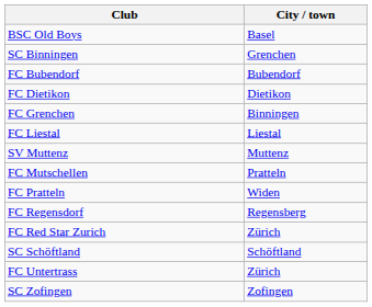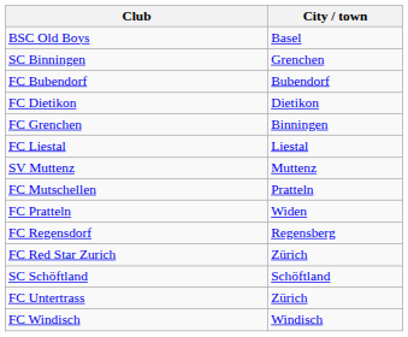+ row: FC Windisch | Windisch
- row: SC Zofingen | Zofingen
